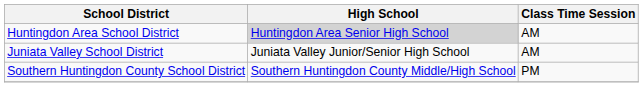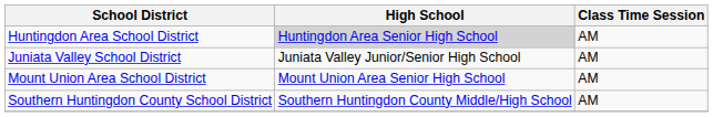+ row: Mount Union Area School District | Mount Union Area Senior High School | AM
Southern Huntingdon County School District | Class Time Session: PM -> AM
